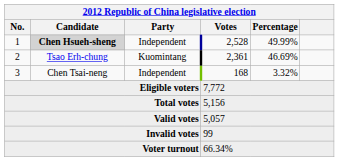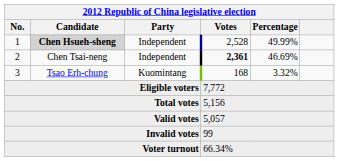2 | Candidate: Tsao Erh-chung -> Chen Tsai-neng
2 | Party: Kuomintang -> Independent
2 | Votes: normal -> bold
3 | Candidate: Chen Tsai-neng -> Tsao Erh-chung
3 | Party: Independent -> Kuomintang
